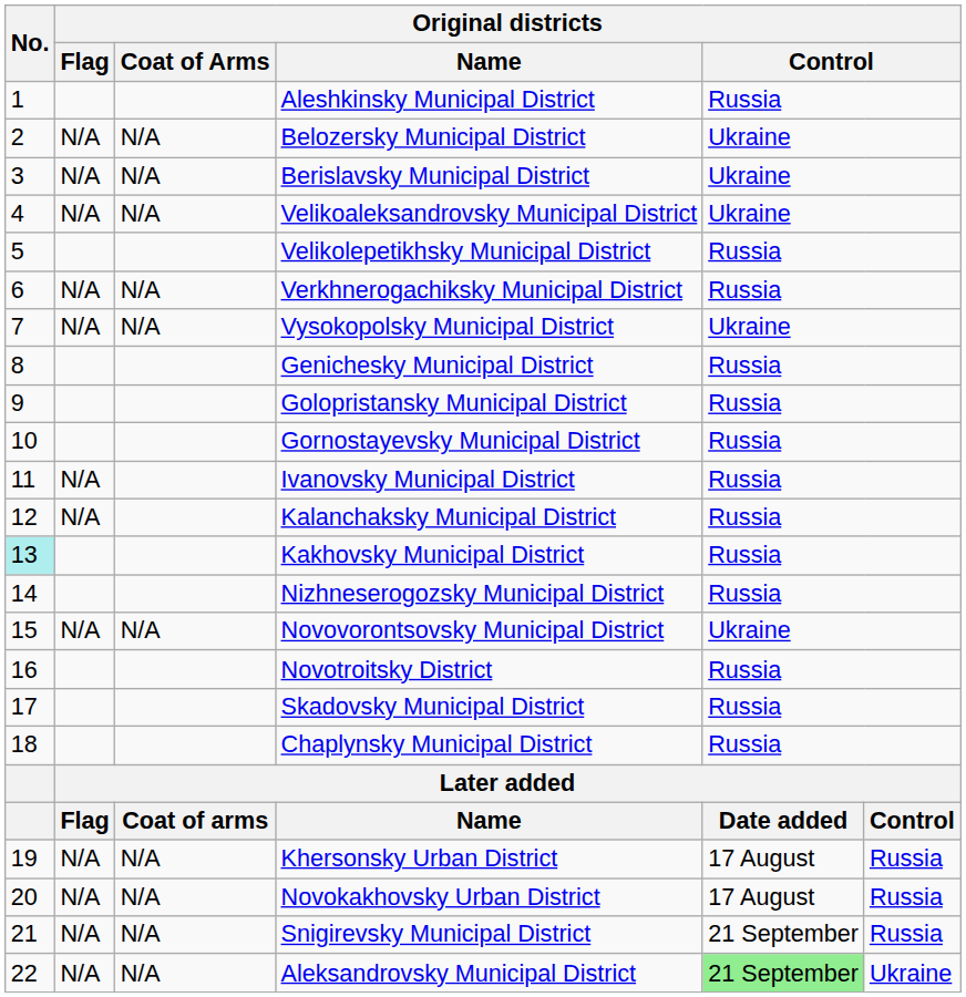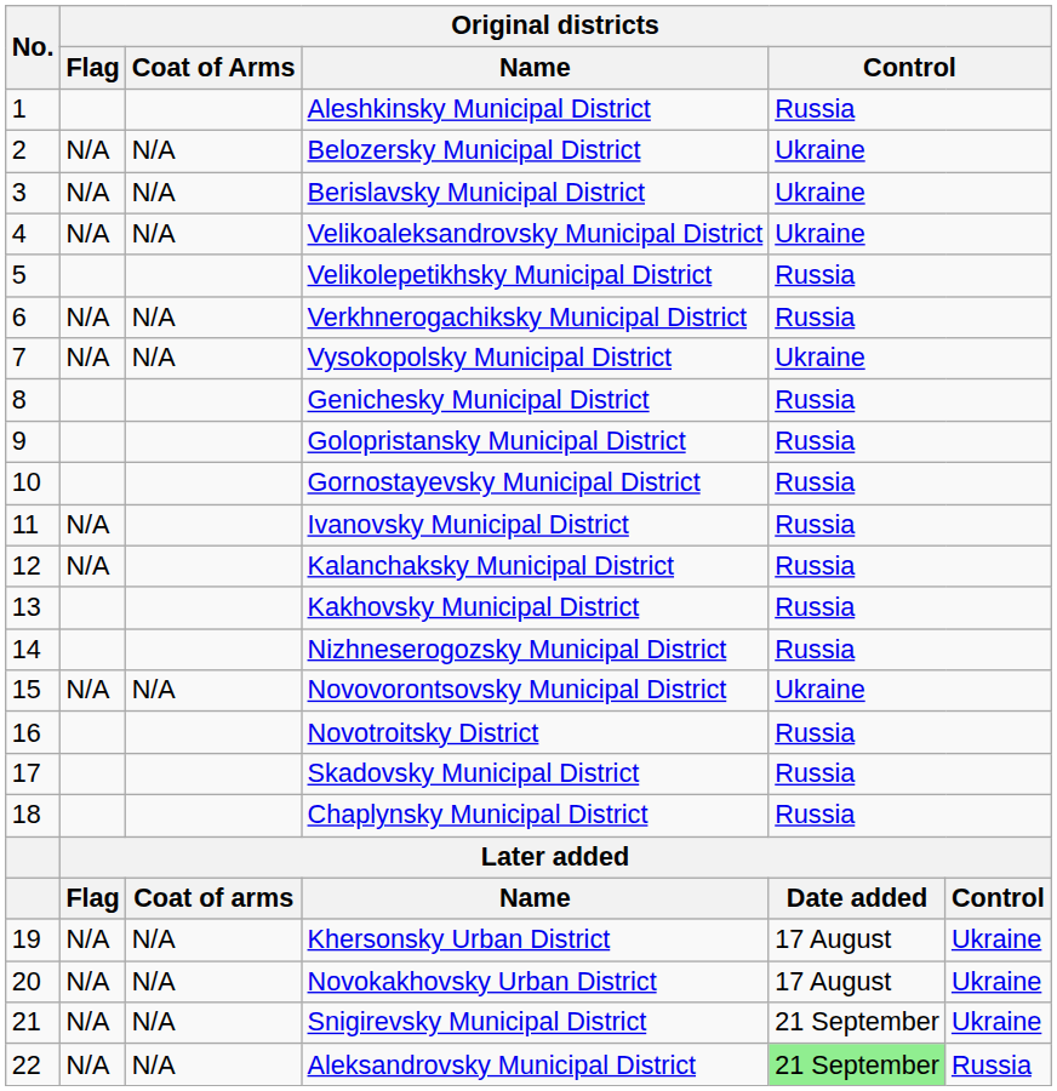Kakhovsky Municipal District | No.: paleturquoise background -> no background
Khersonsky Urban District | column 6: Russia -> Ukraine
Novokakhovsky Urban District | column 6: Russia -> Ukraine
Snigirevsky Municipal District | column 6: Russia -> Ukraine
Aleksandrovsky Municipal District | column 6: Ukraine -> Russia
